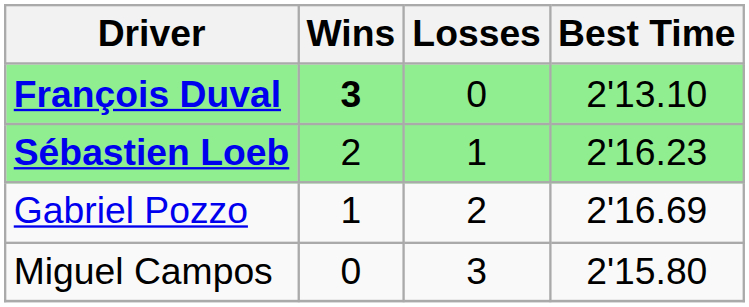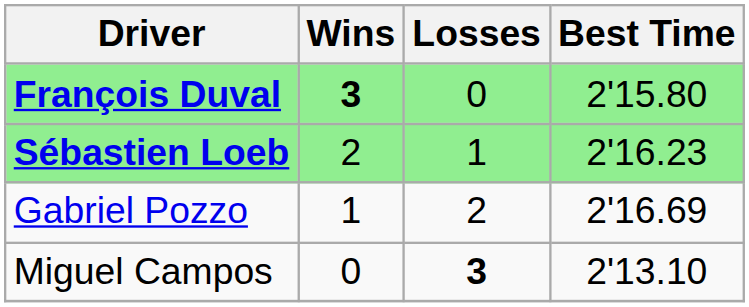François Duval | Best Time: 2'13.10 -> 2'15.80
Miguel Campos | Losses: normal -> bold
Miguel Campos | Best Time: 2'15.80 -> 2'13.10
